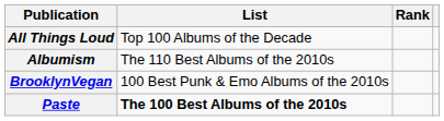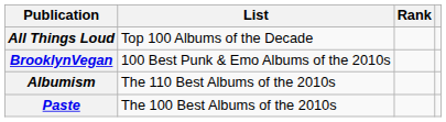rows swapped: Albumism <-> BrooklynVegan
Paste | List: bold -> normal
